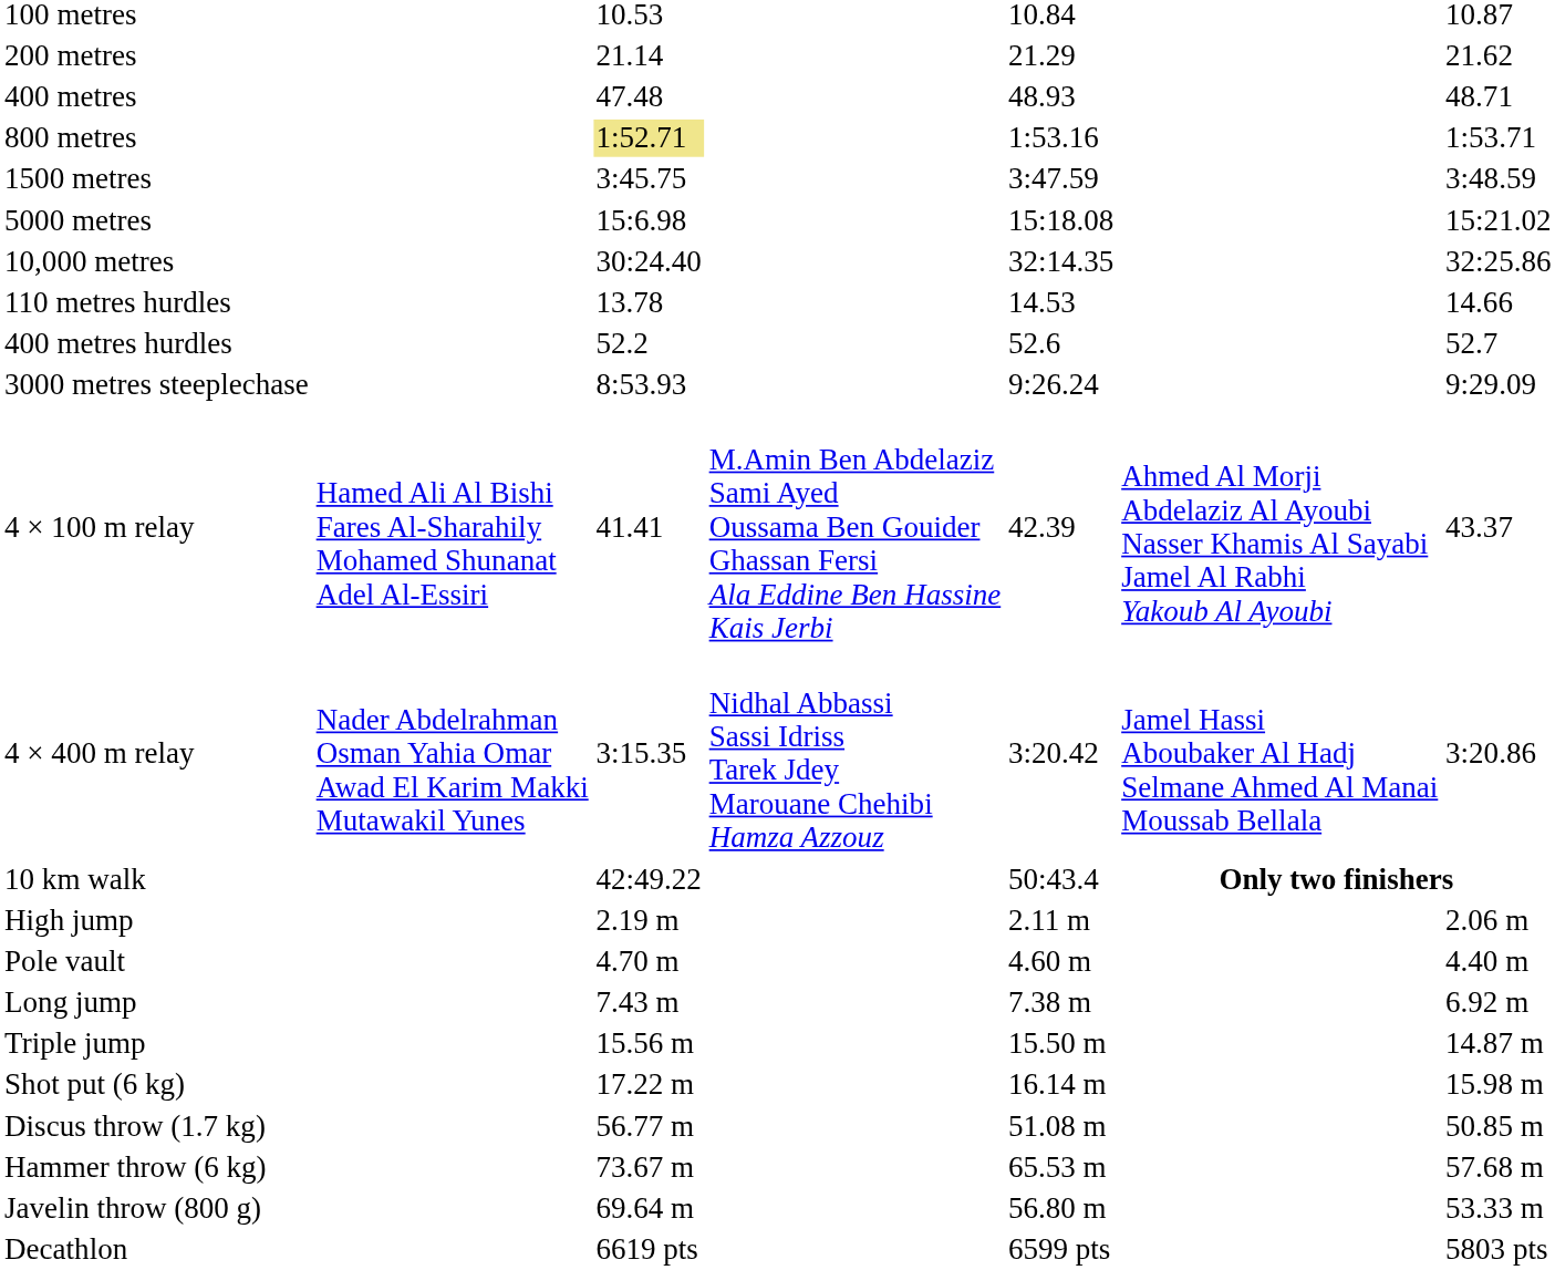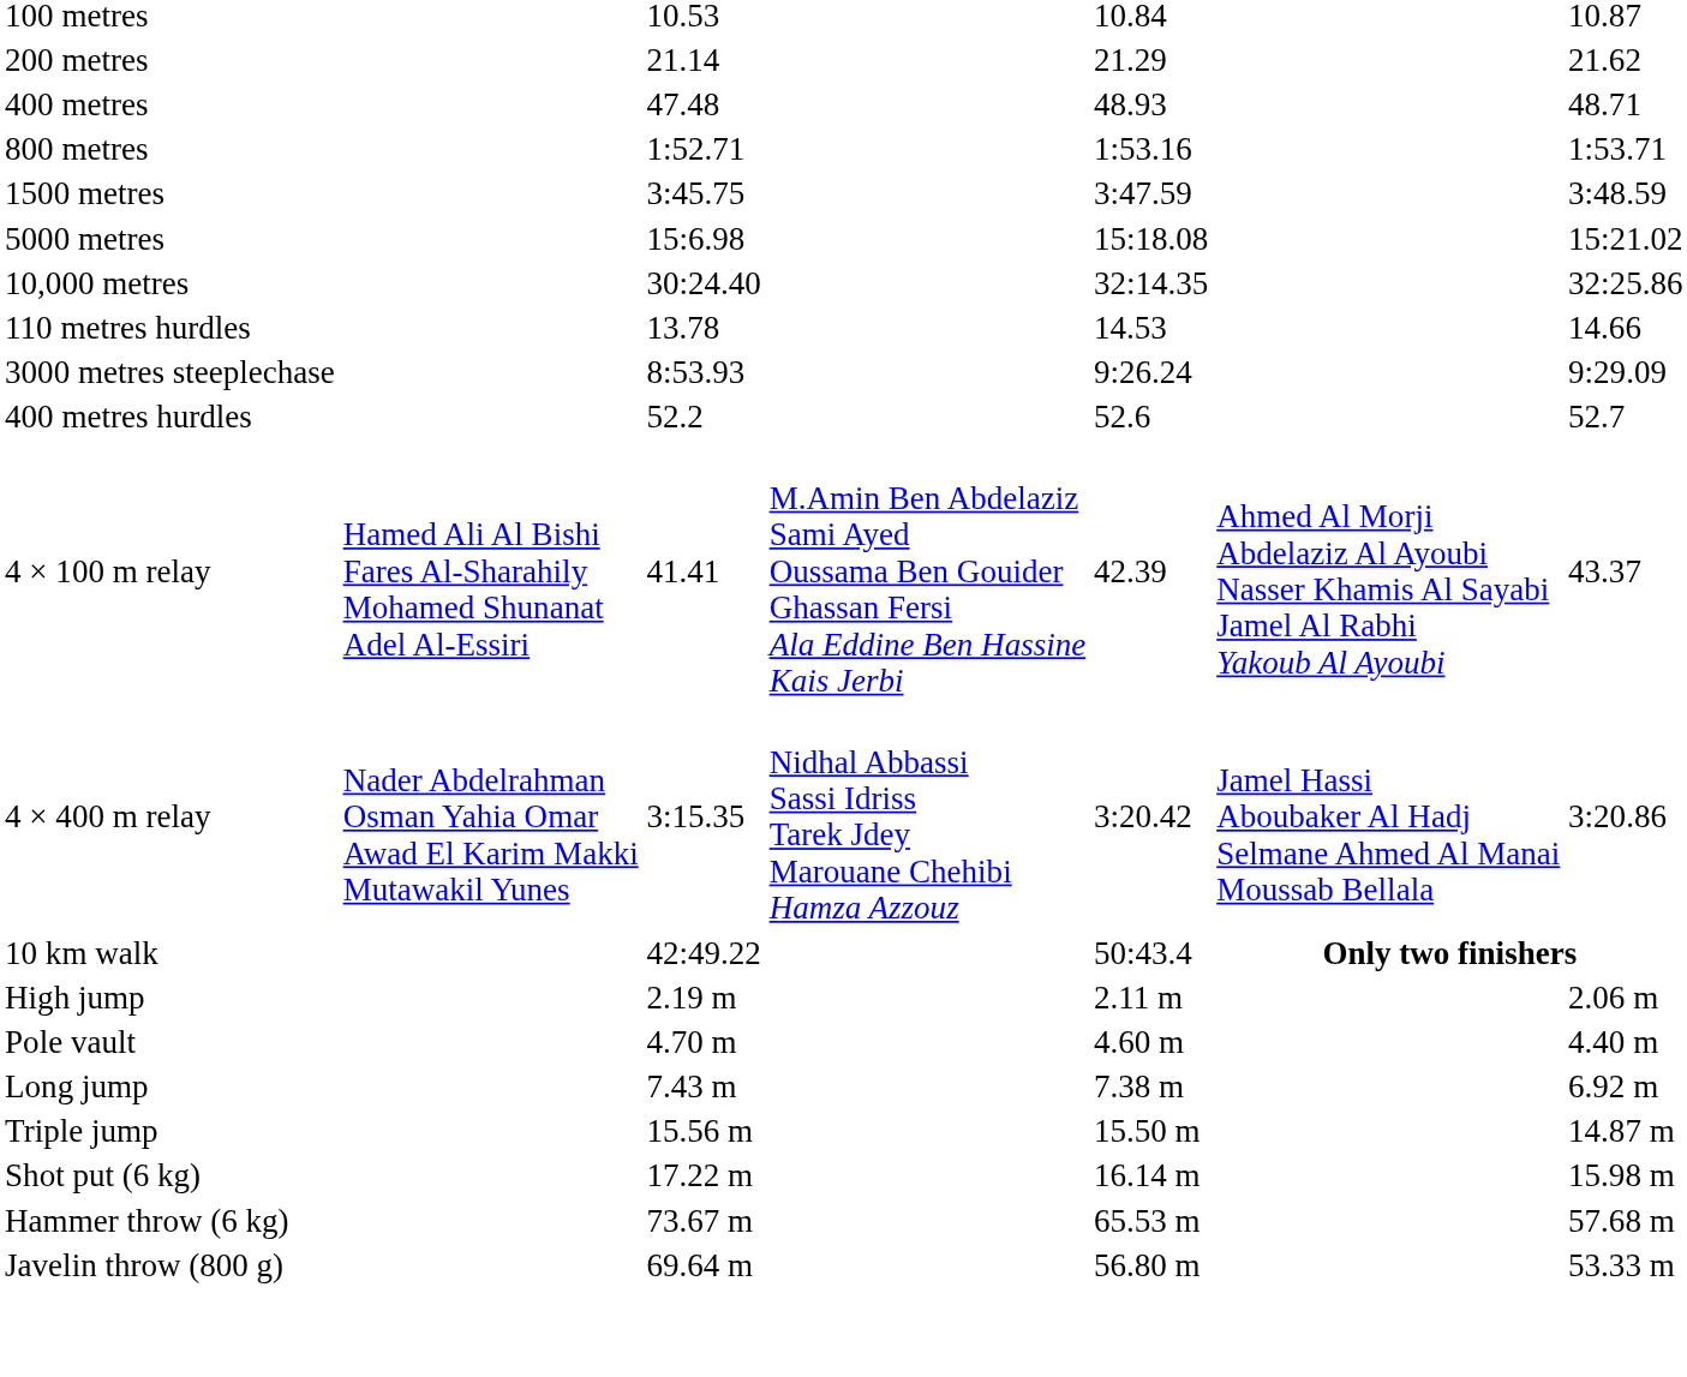800 metres | column 3: khaki background -> no background
rows swapped: 400 metres hurdles <-> 3000 metres steeplechase
- row: Discus throw (1.7 kg) | 56.77 m | 51.08 m | 50.85 m
- row: Decathlon | 6619 pts | 6599 pts | 5803 pts
